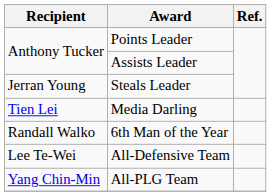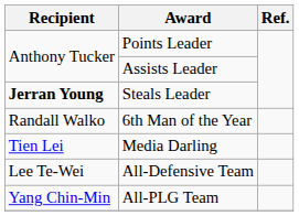Steals Leader | Recipient: normal -> bold
rows swapped: Media Darling <-> 6th Man of the Year
